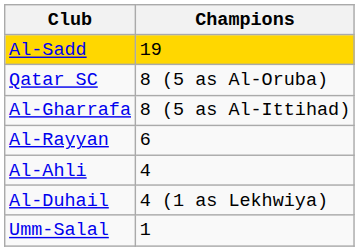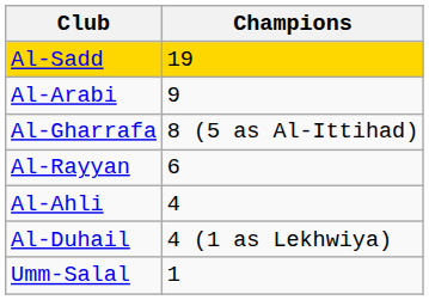+ row: Al-Arabi | 9
- row: Qatar SC | 8 (5 as Al-Oruba)
